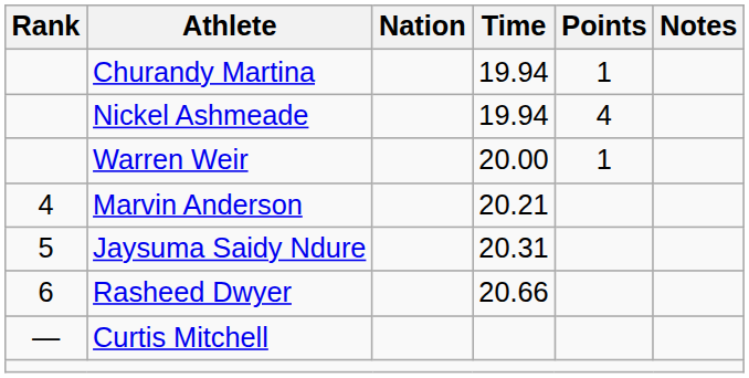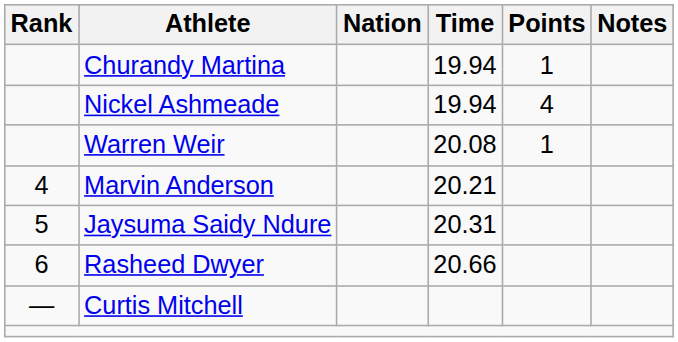Warren Weir | Time: 20.00 -> 20.08
